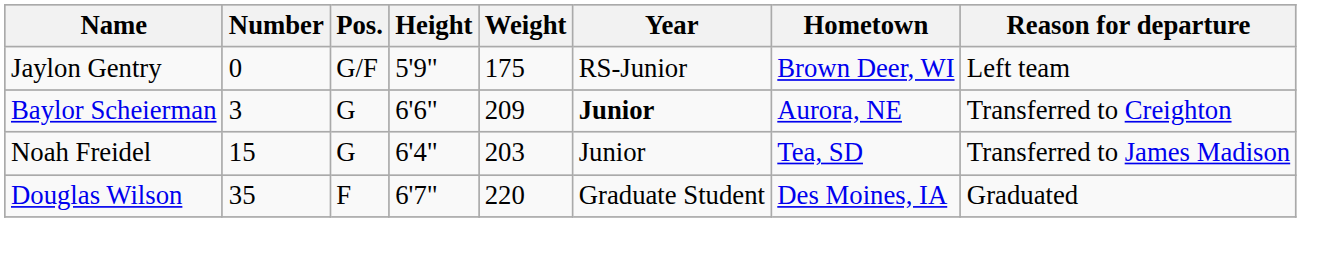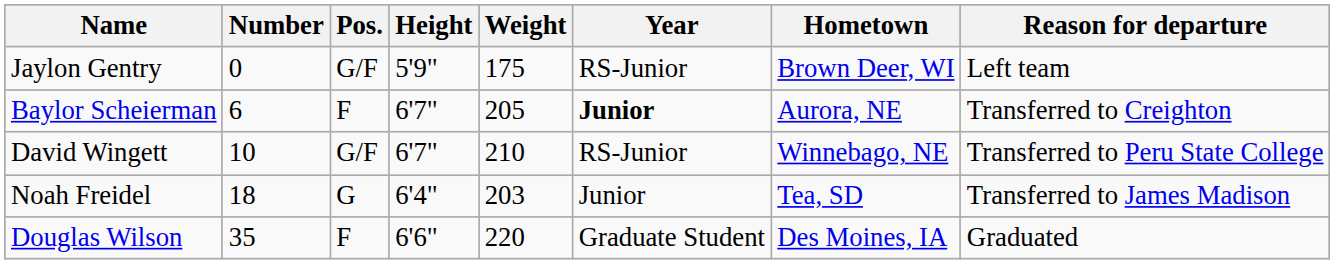Baylor Scheierman | Number: 3 -> 6
Baylor Scheierman | Pos.: G -> F
Baylor Scheierman | Height: 6'6" -> 6'7"
Baylor Scheierman | Weight: 209 -> 205
+ row: David Wingett | 10 | G/F | 6'7" | 210 | RS-Junior | Winnebago, NE | Transferred to Peru State College
Noah Freidel | Number: 15 -> 18
Douglas Wilson | Height: 6'7" -> 6'6"
